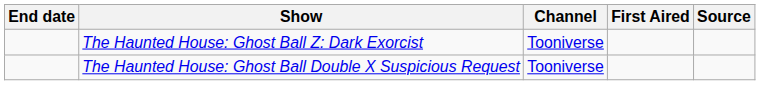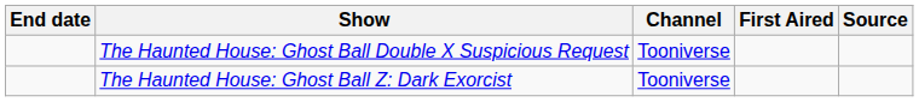rows swapped: The Haunted House: Ghost Ball Double X Suspicious Request <-> The Haunted House: Ghost Ball Z: Dark Exorcist
